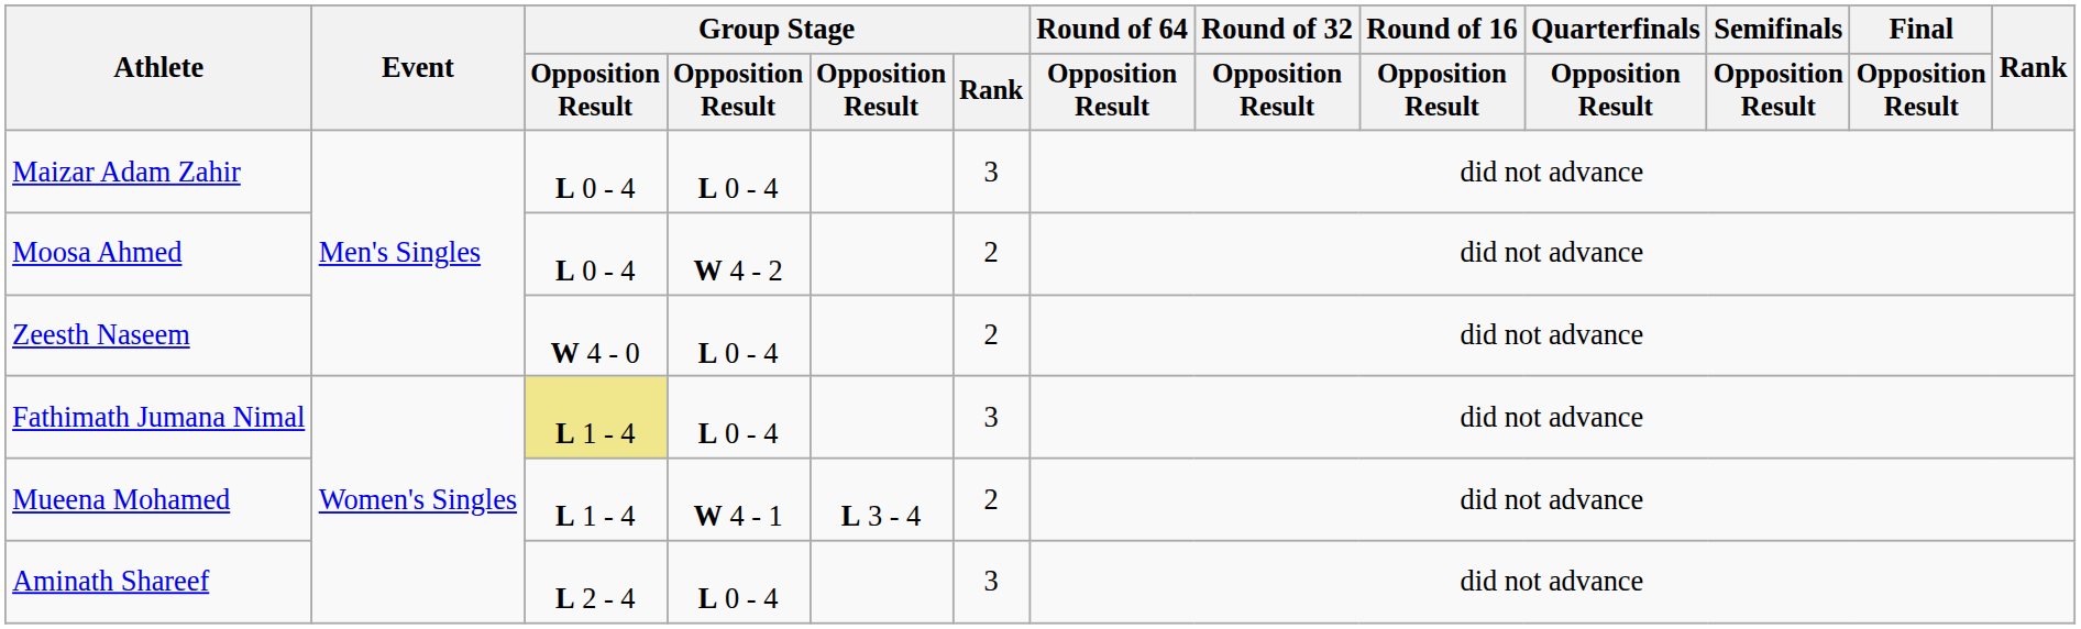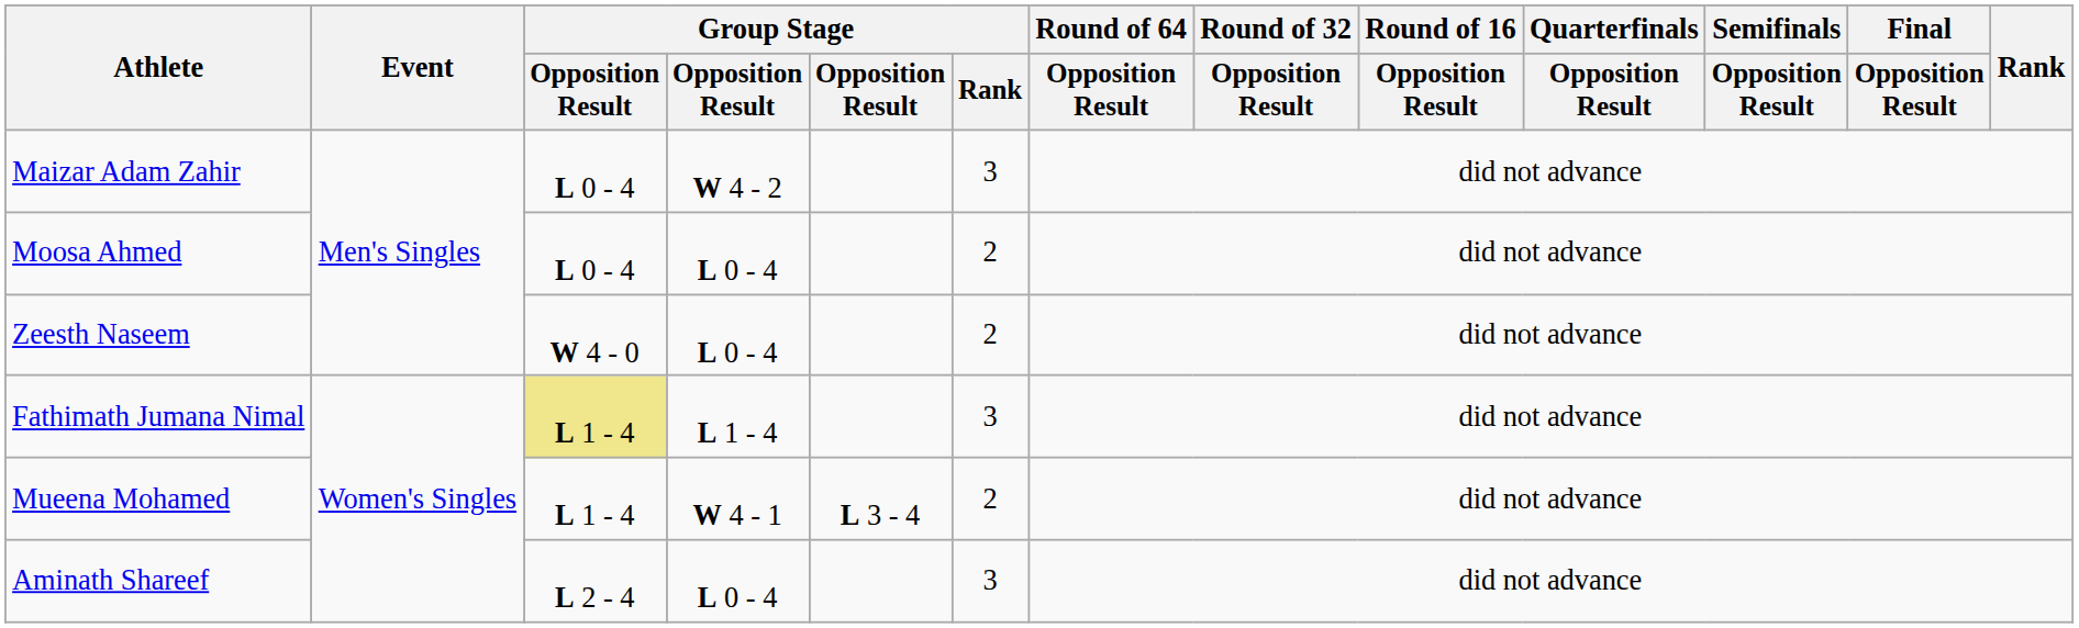Maizar Adam Zahir | column 4: L 0 - 4 -> W 4 - 2
Moosa Ahmed | column 4: W 4 - 2 -> L 0 - 4
Fathimath Jumana Nimal | column 4: L 0 - 4 -> L 1 - 4
